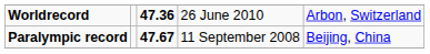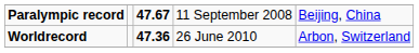rows swapped: Worldrecord <-> Paralympic record
